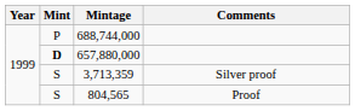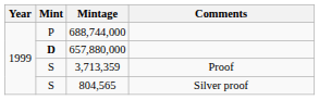3,713,359 | Comments: Silver proof -> Proof
804,565 | Comments: Proof -> Silver proof
